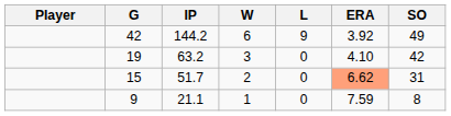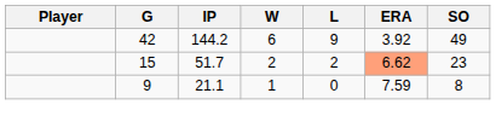- row: 19 | 63.2 | 3 | 0 | 4.10 | 42
15 | L: 0 -> 2
15 | SO: 31 -> 23
